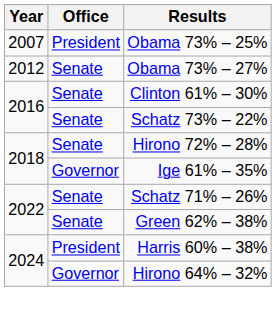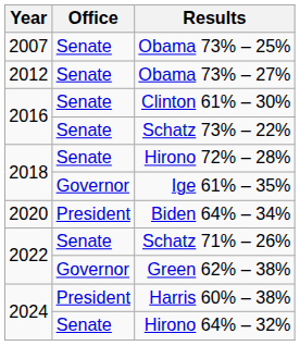Obama 73% – 25% | Office: President -> Senate
+ row: 2020 | President | Biden 64% – 34%
Green 62% – 38% | Office: Senate -> Governor
Hirono 64% – 32% | Office: Governor -> Senate
